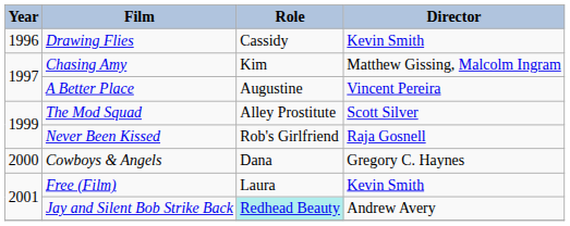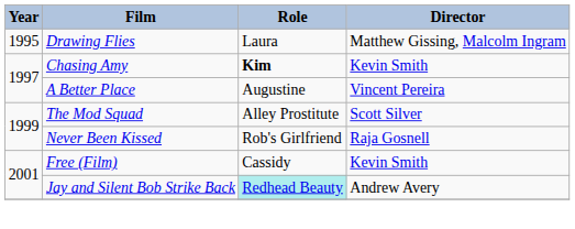Drawing Flies | Year: 1996 -> 1995
Drawing Flies | Role: Cassidy -> Laura
Drawing Flies | Director: Kevin Smith -> Matthew Gissing, Malcolm Ingram
Chasing Amy | Role: normal -> bold
Chasing Amy | Director: Matthew Gissing, Malcolm Ingram -> Kevin Smith
- row: 2000 | Cowboys & Angels | Dana | Gregory C. Haynes
Free (Film) | Role: Laura -> Cassidy
